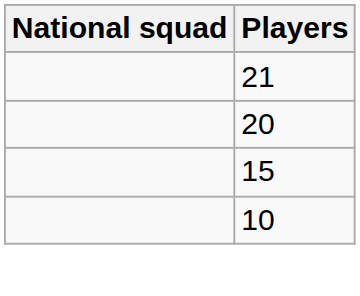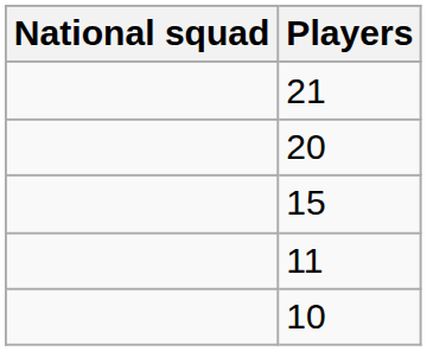+ row: 11
